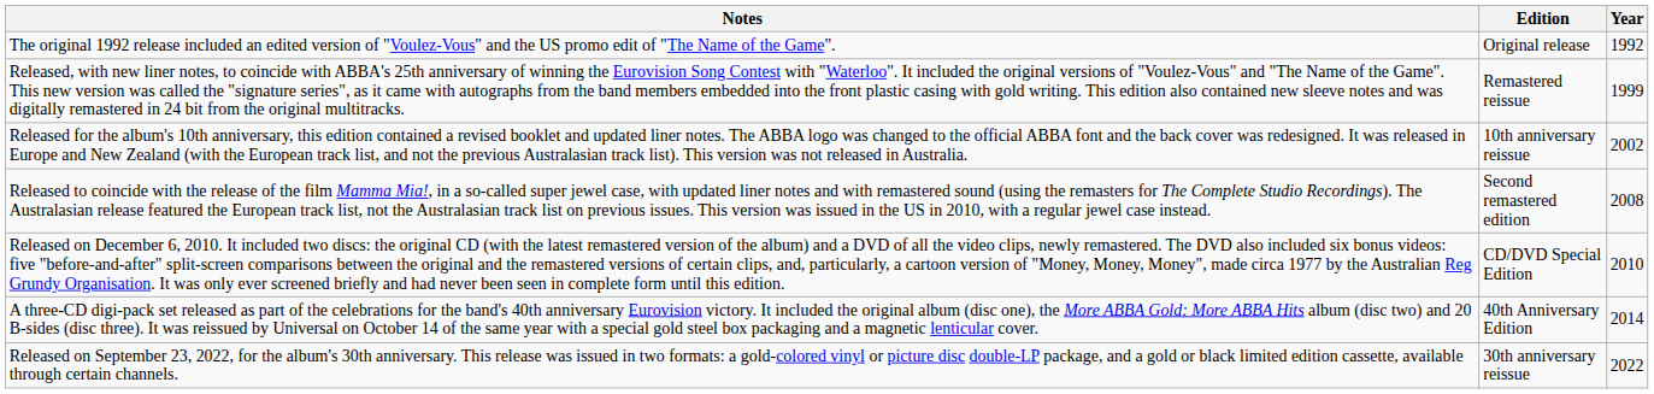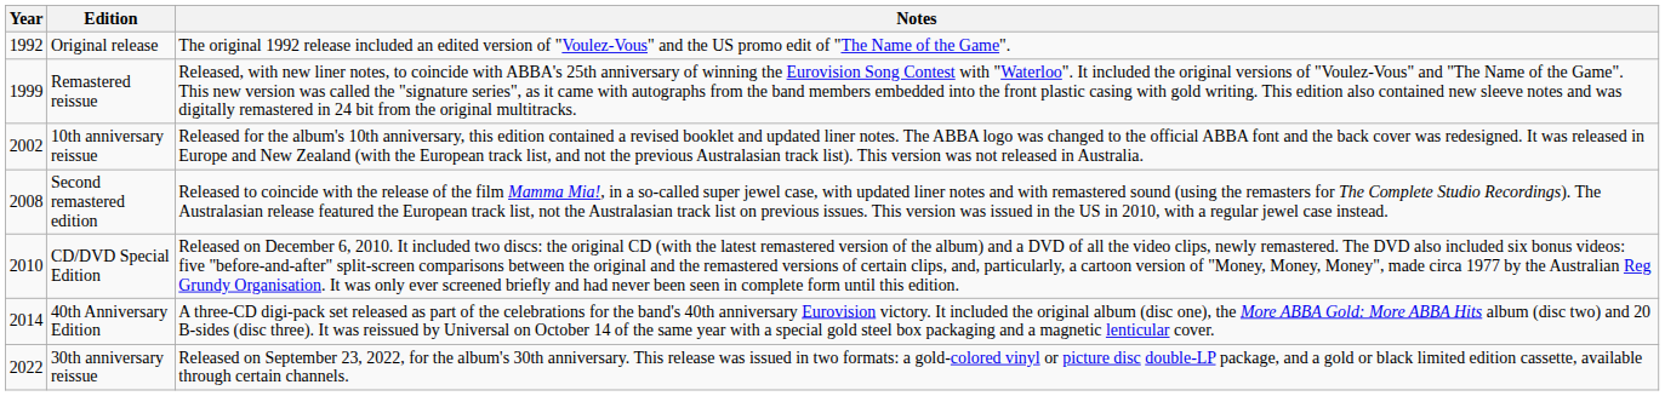columns swapped: Year <-> Notes
